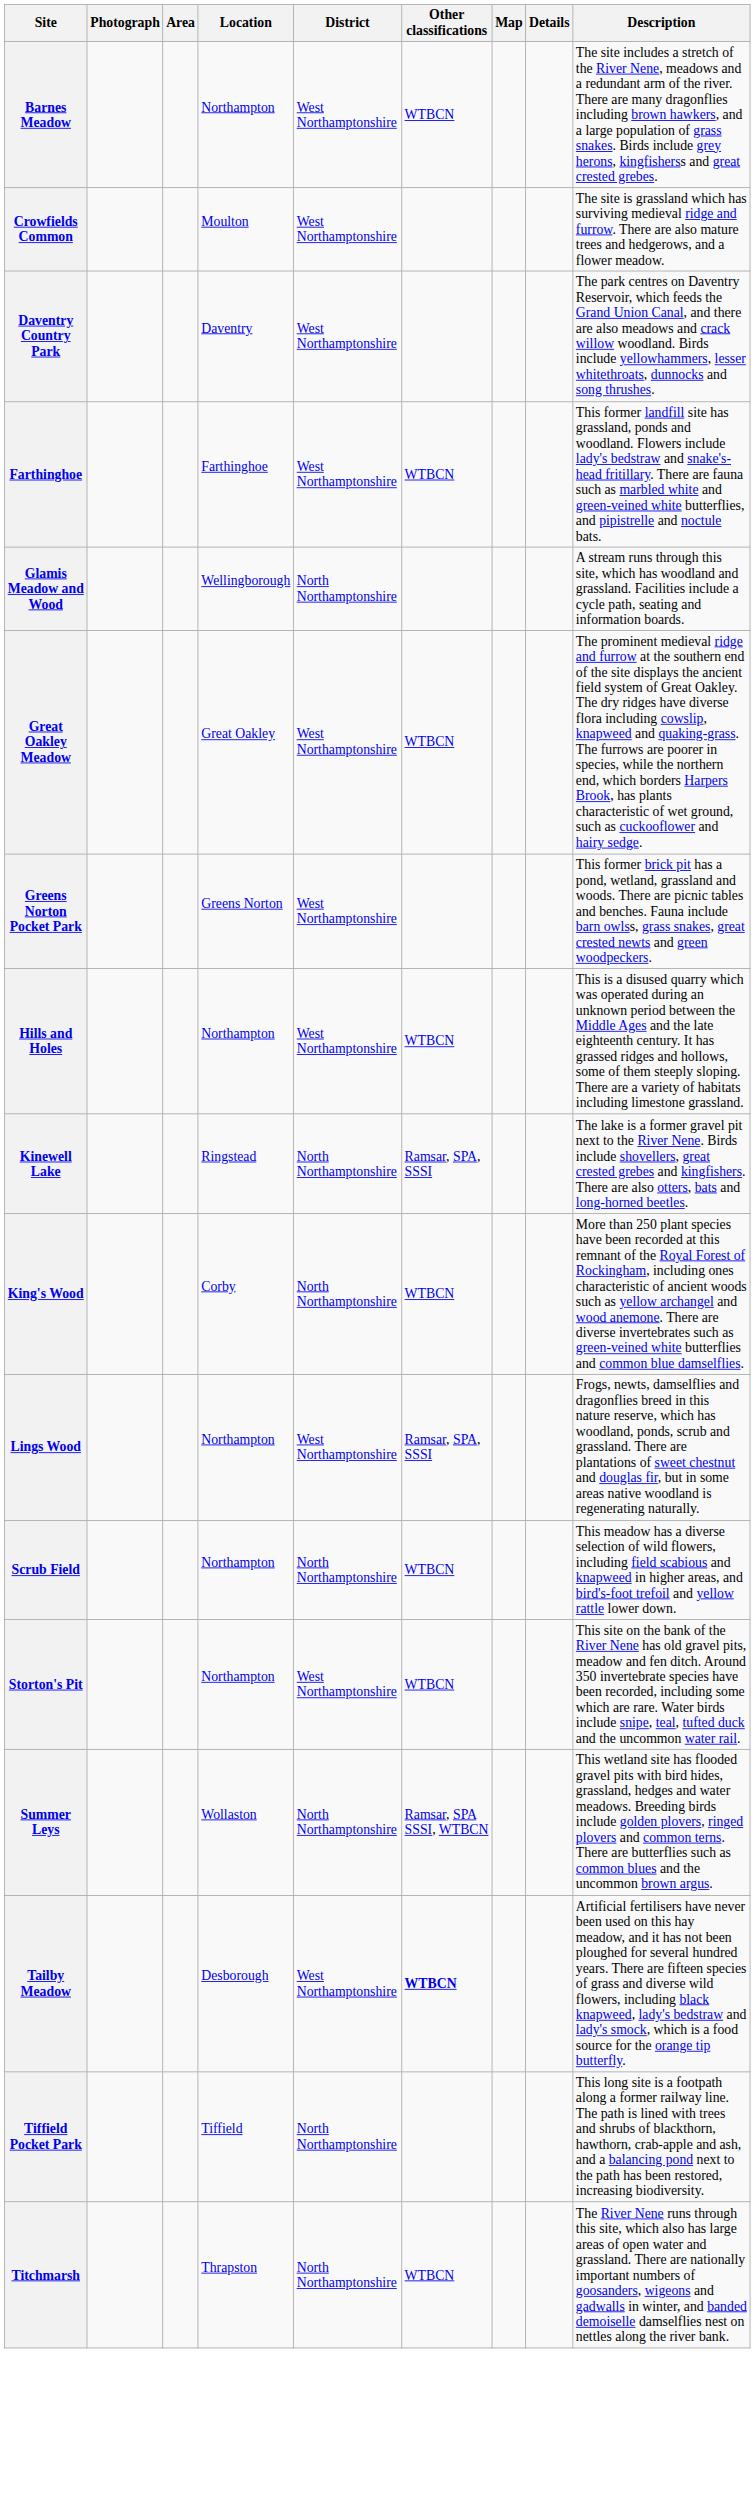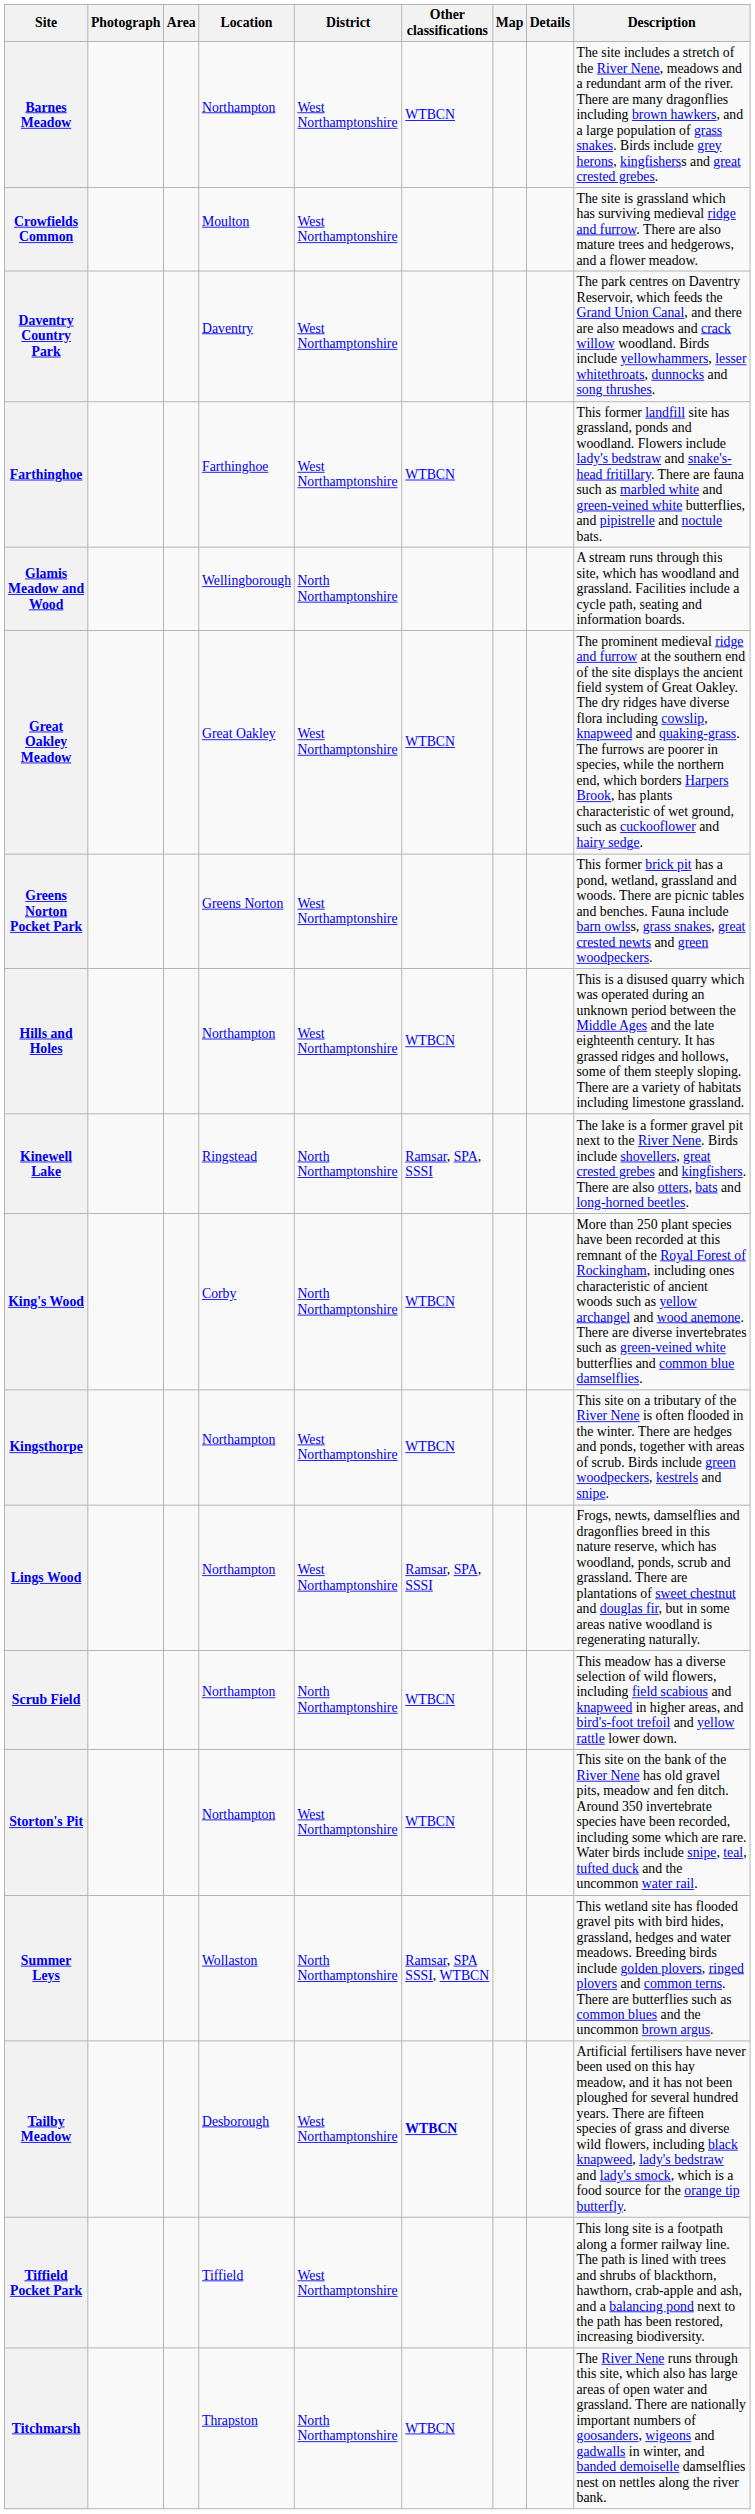+ row: Kingsthorpe | Northampton | West Northamptonshire | WTBCN | This site on a tributary of the River Nene is often flooded in the winter. There are hedges and ponds, together with areas of scrub. Birds include green woodpeckers, kestrels and snipe.
Tiffield Pocket Park | District: North Northamptonshire -> West Northamptonshire
